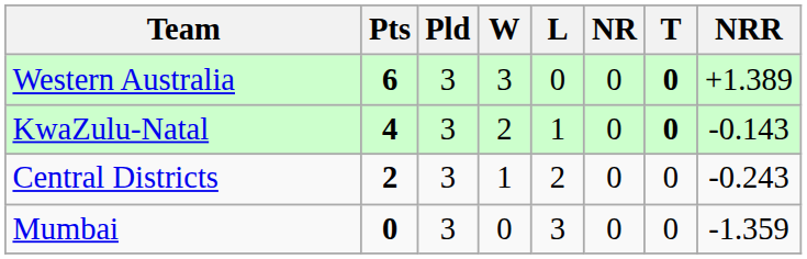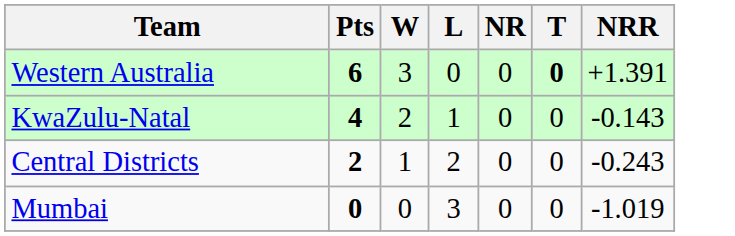- column: Pld | 3 | 3 | 3 | 3
Western Australia | NRR: +1.389 -> +1.391
KwaZulu-Natal | T: bold -> normal
Mumbai | NRR: -1.359 -> -1.019
